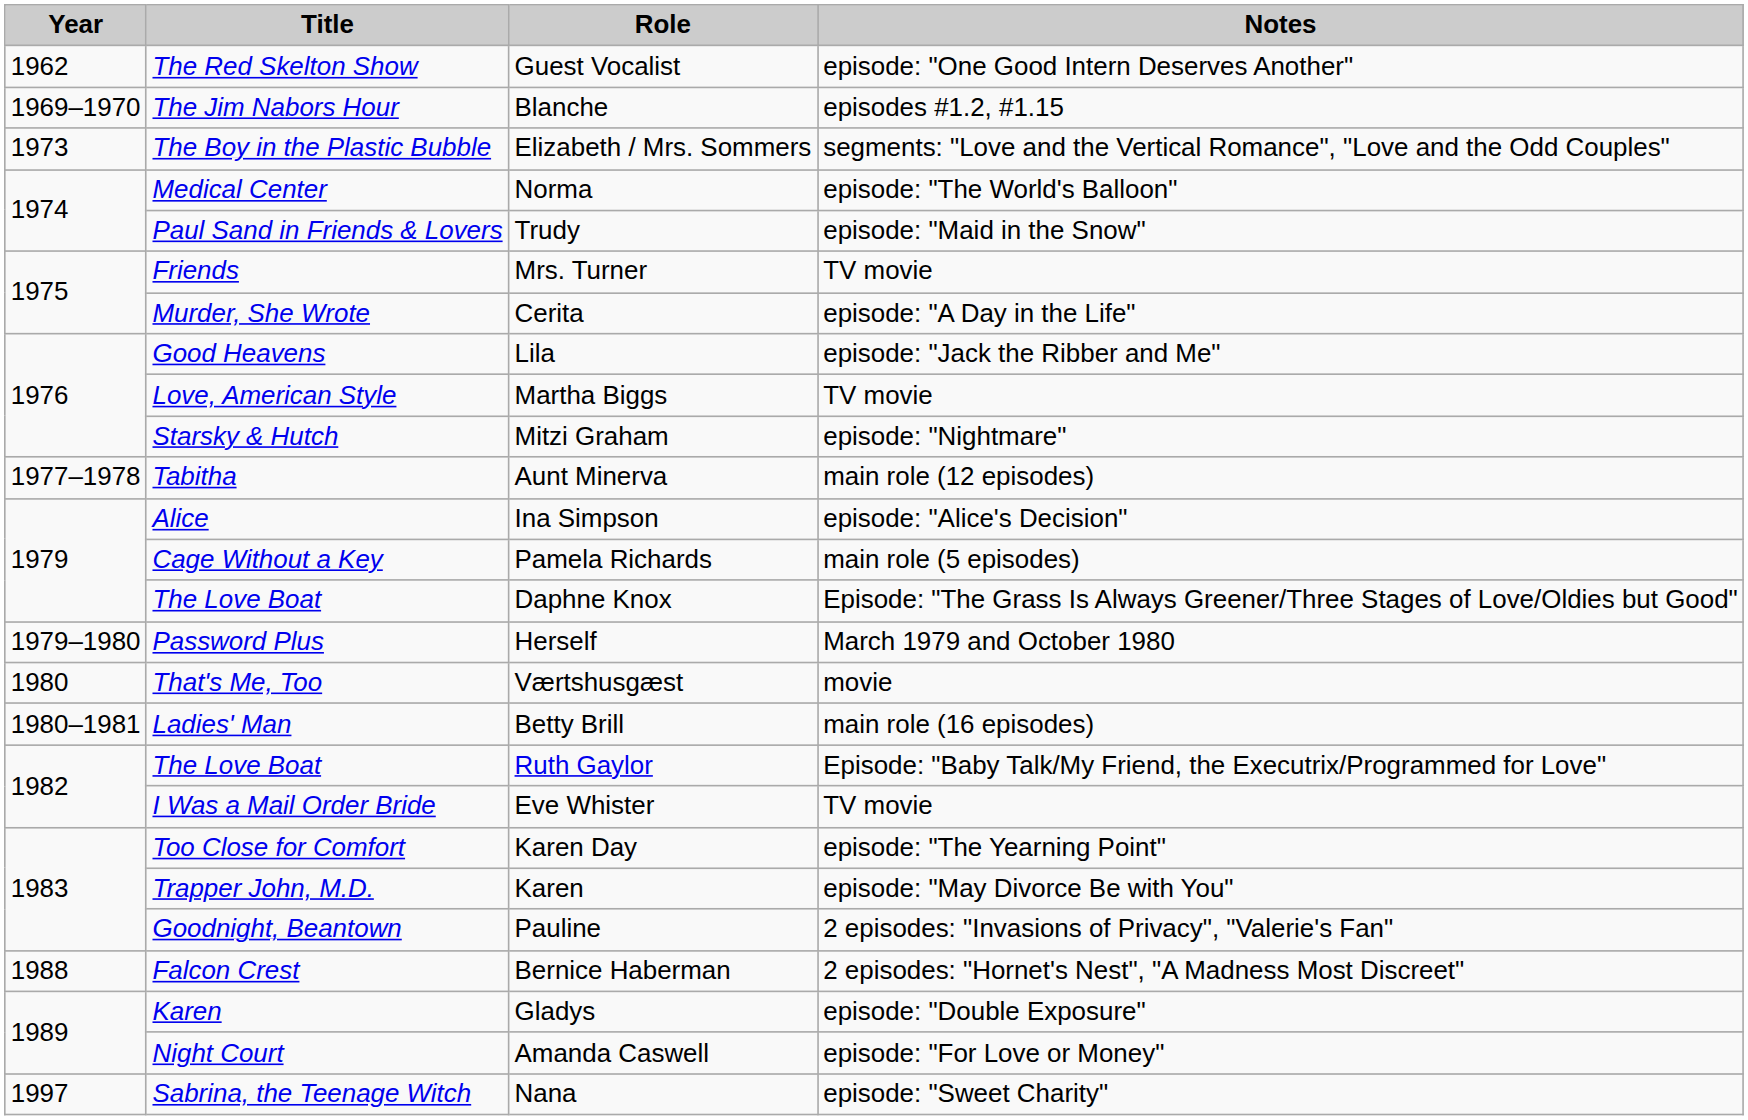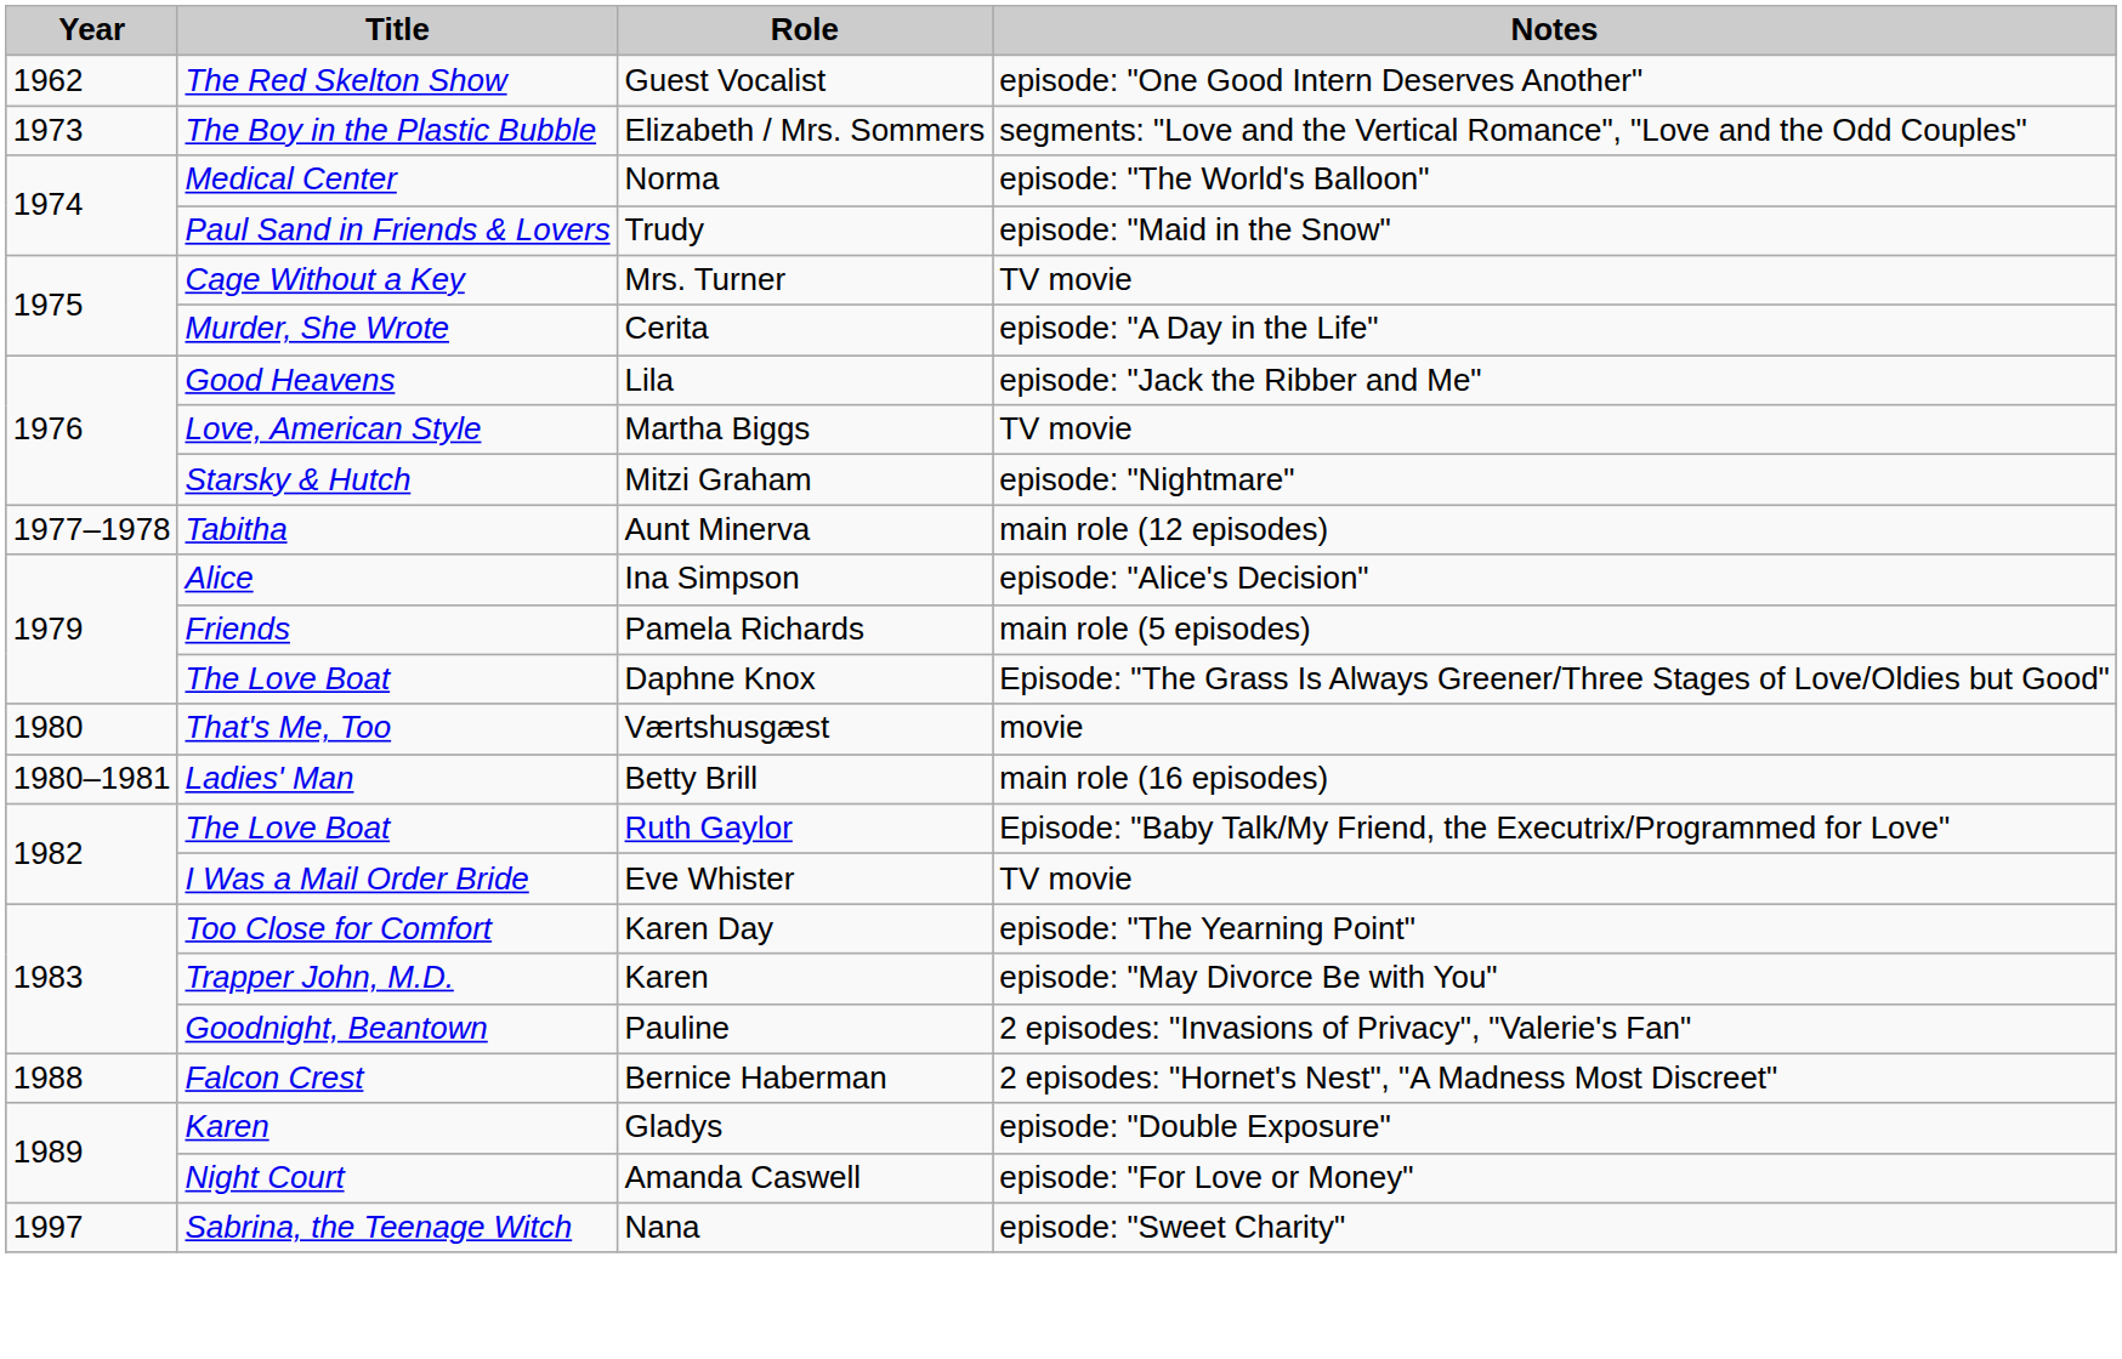- row: 1969–1970 | The Jim Nabors Hour | Blanche | episodes #1.2, #1.15
Mrs. Turner | Title: Friends -> Cage Without a Key
Pamela Richards | Title: Cage Without a Key -> Friends
- row: 1979–1980 | Password Plus | Herself | March 1979 and October 1980
